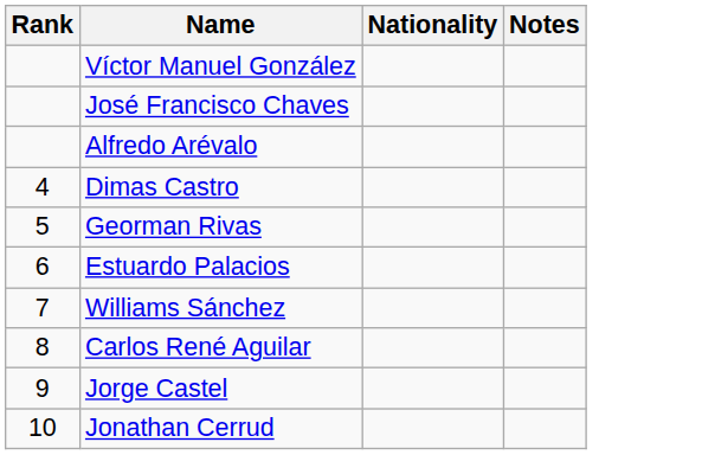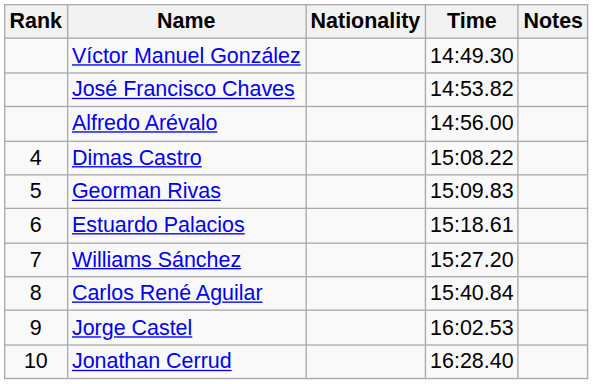+ column: Time | 14:49.30 | 14:53.82 | 14:56.00 | 15:08.22 | 15:09.83 | 15:18.61 | 15:27.20 | 15:40.84 | 16:02.53 | 16:28.40
